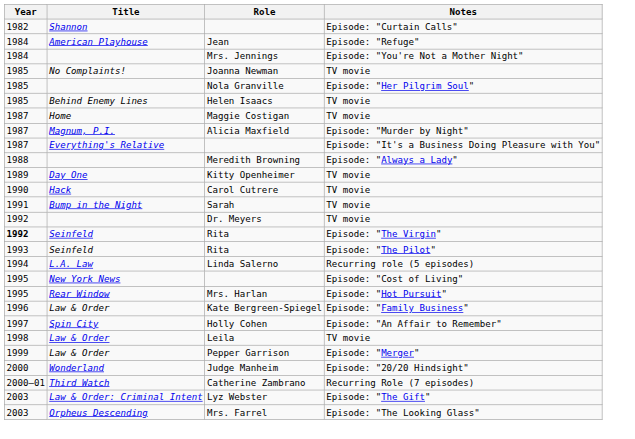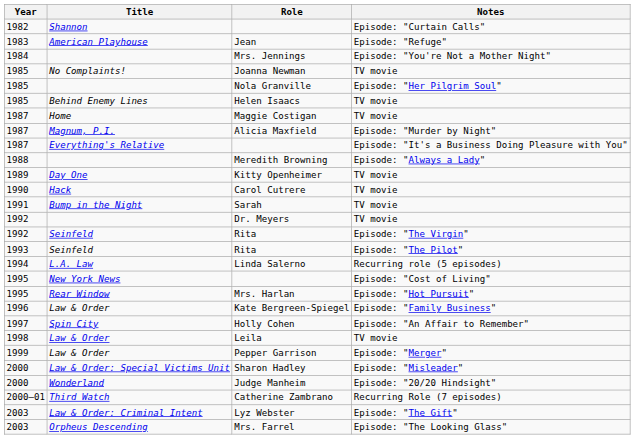Jean | Year: 1984 -> 1983
Rita / Episode: "The Virgin" | Year: bold -> normal
+ row: 2000 | Law & Order: Special Victims Unit | Sharon Hadley | Episode: "Misleader"
